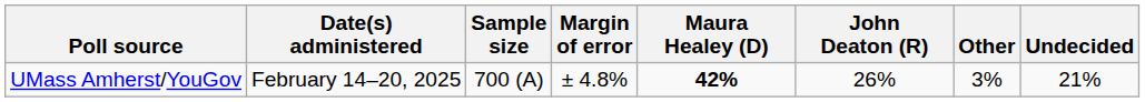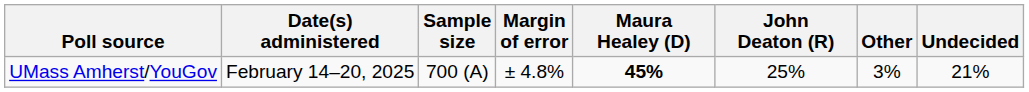UMass Amherst/YouGov | Maura Healey (D): 42% -> 45%
UMass Amherst/YouGov | John Deaton (R): 26% -> 25%
